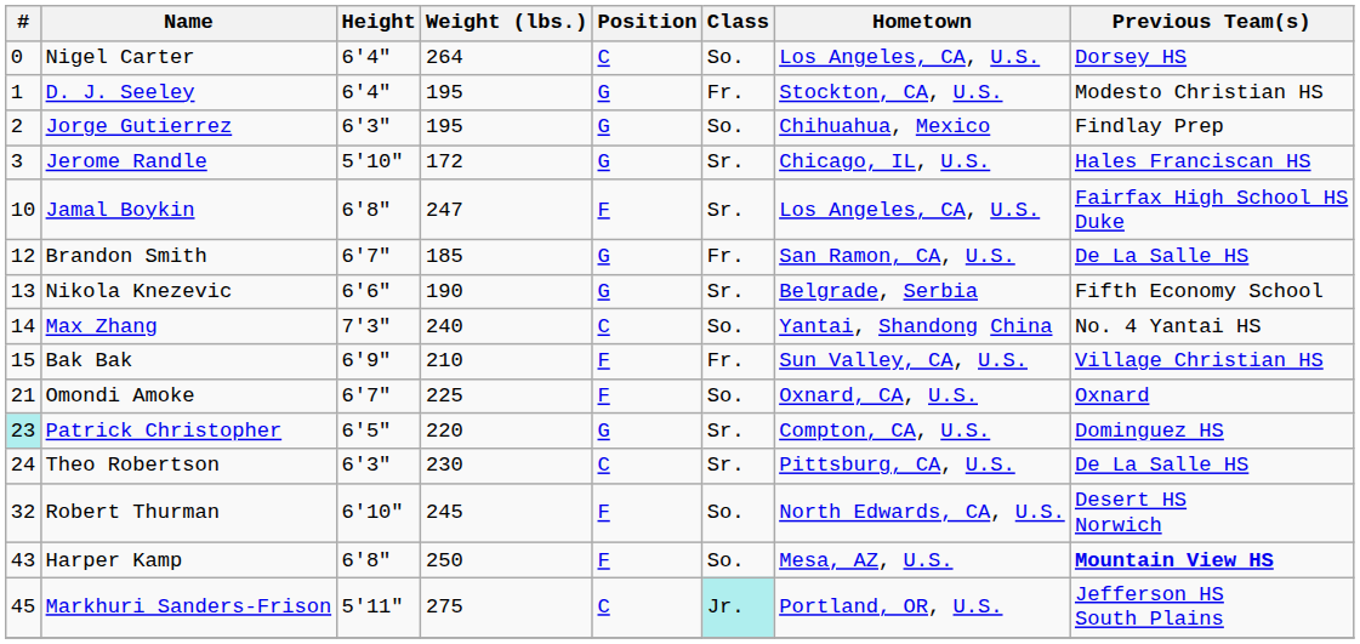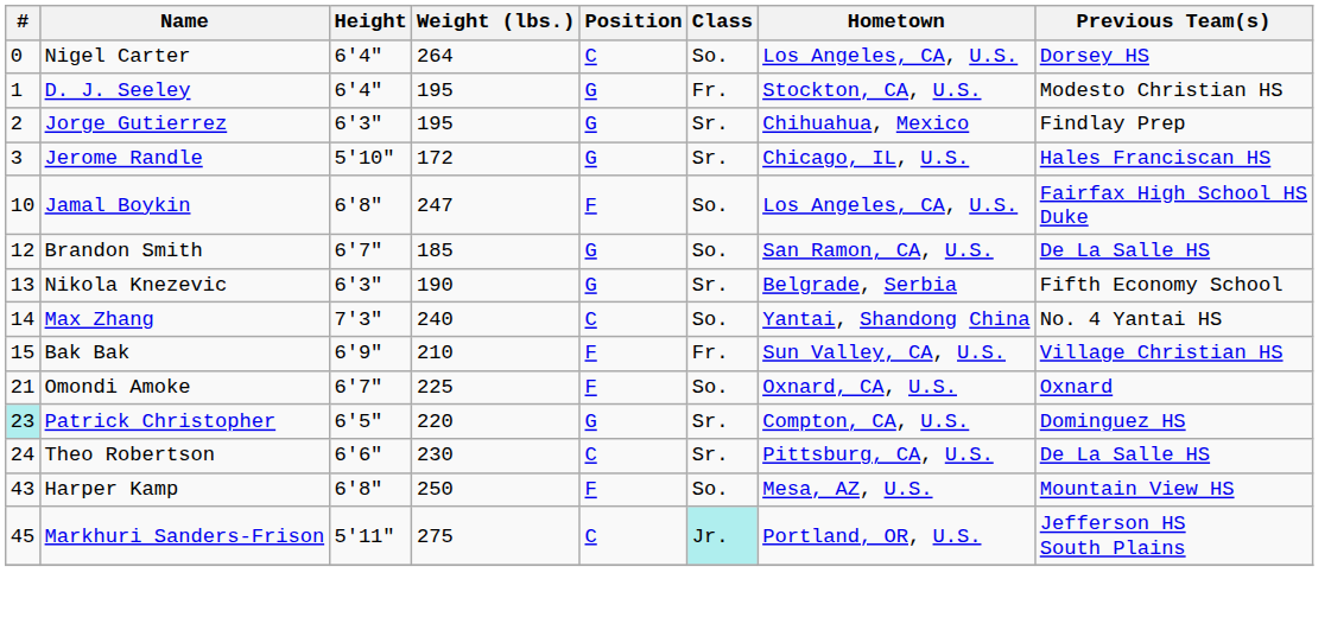Jorge Gutierrez | Class: So. -> Sr.
Jamal Boykin | Class: Sr. -> So.
Brandon Smith | Class: Fr. -> So.
Nikola Knezevic | Height: 6'6" -> 6'3"
Theo Robertson | Height: 6'3" -> 6'6"
- row: 32 | Robert Thurman | 6'10" | 245 | F | So. | North Edwards, CA, U.S. | Desert HS Norwich
Harper Kamp | Previous Team(s): bold -> normal
